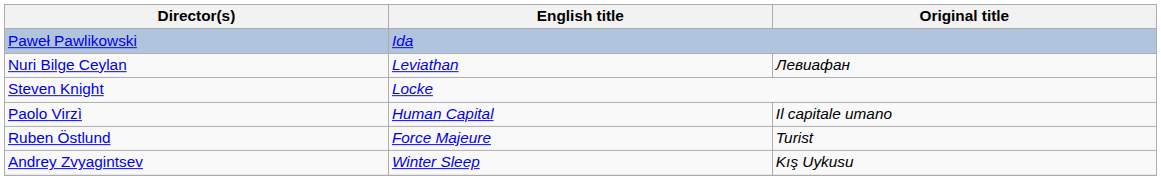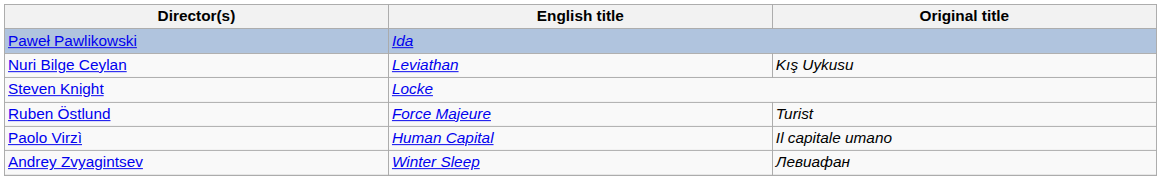Nuri Bilge Ceylan | Original title: Левиафан -> Kış Uykusu
rows swapped: Ruben Östlund <-> Paolo Virzì
Andrey Zvyagintsev | Original title: Kış Uykusu -> Левиафан
